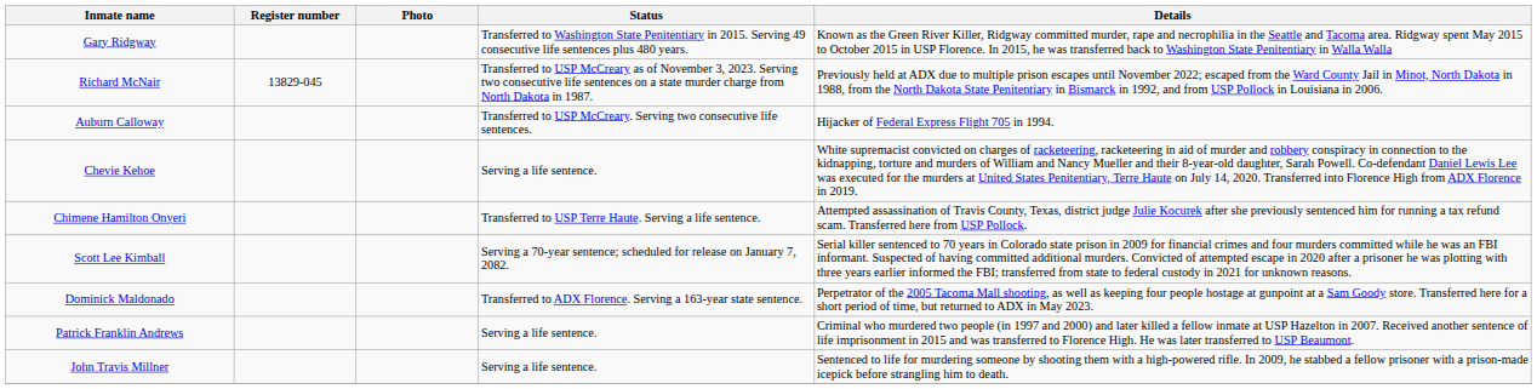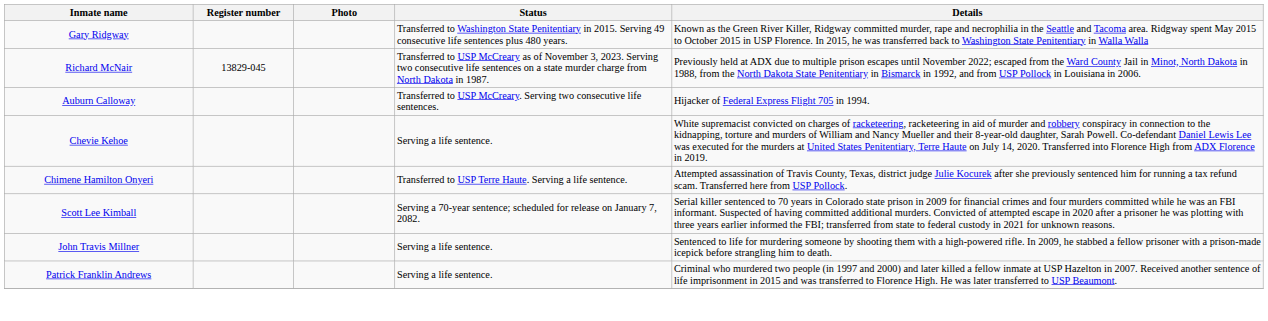- row: Dominick Maldonado | Transferred to ADX Florence. Serving a 163-year state sentence. | Perpetrator of the 2005 Tacoma Mall shooting, as well as keeping four people hostage at gunpoint at a Sam Goody store. Transferred here for a short period of time, but returned to ADX in May 2023.
rows swapped: Patrick Franklin Andrews <-> John Travis Millner
